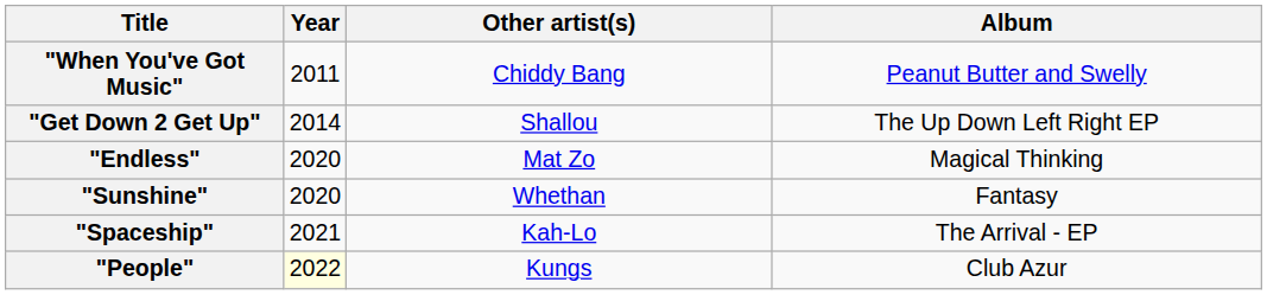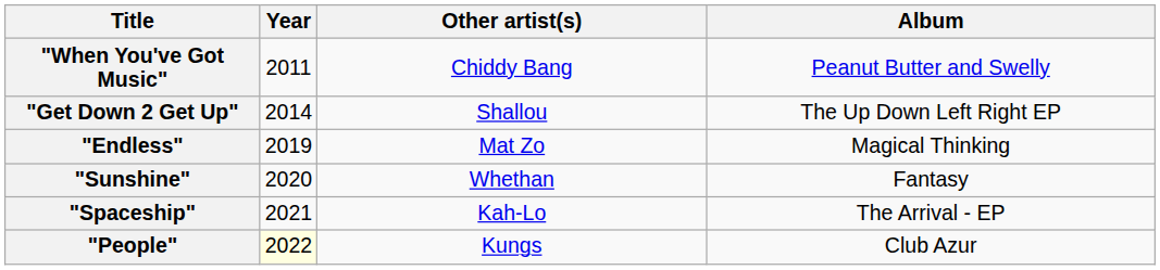"Endless" | Year: 2020 -> 2019
